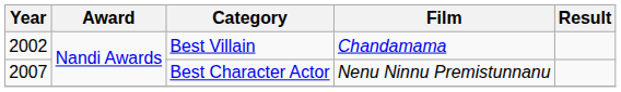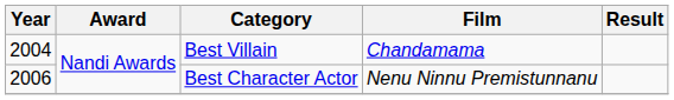Best Villain | Year: 2002 -> 2004
Best Character Actor | Year: 2007 -> 2006
